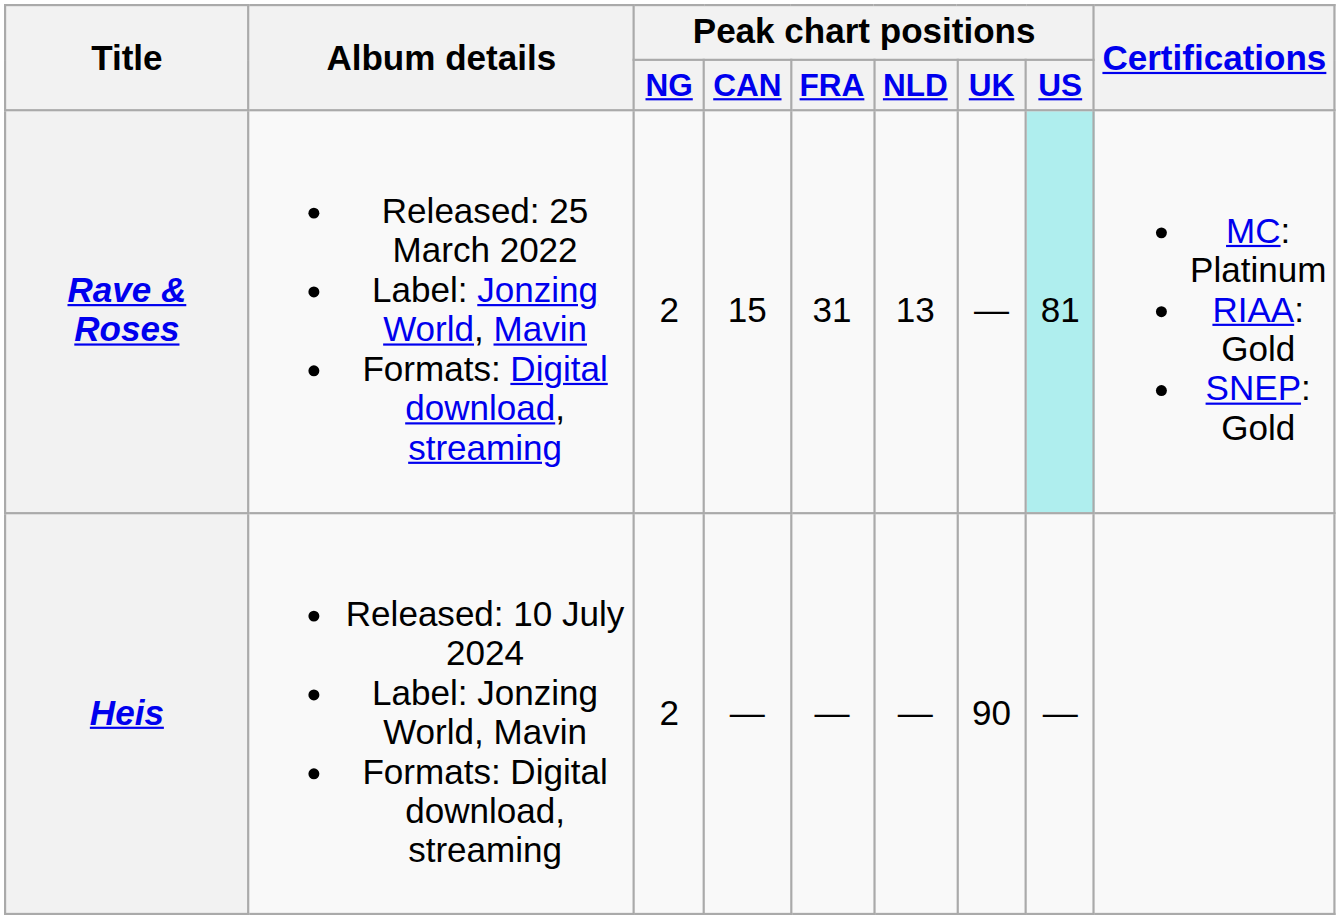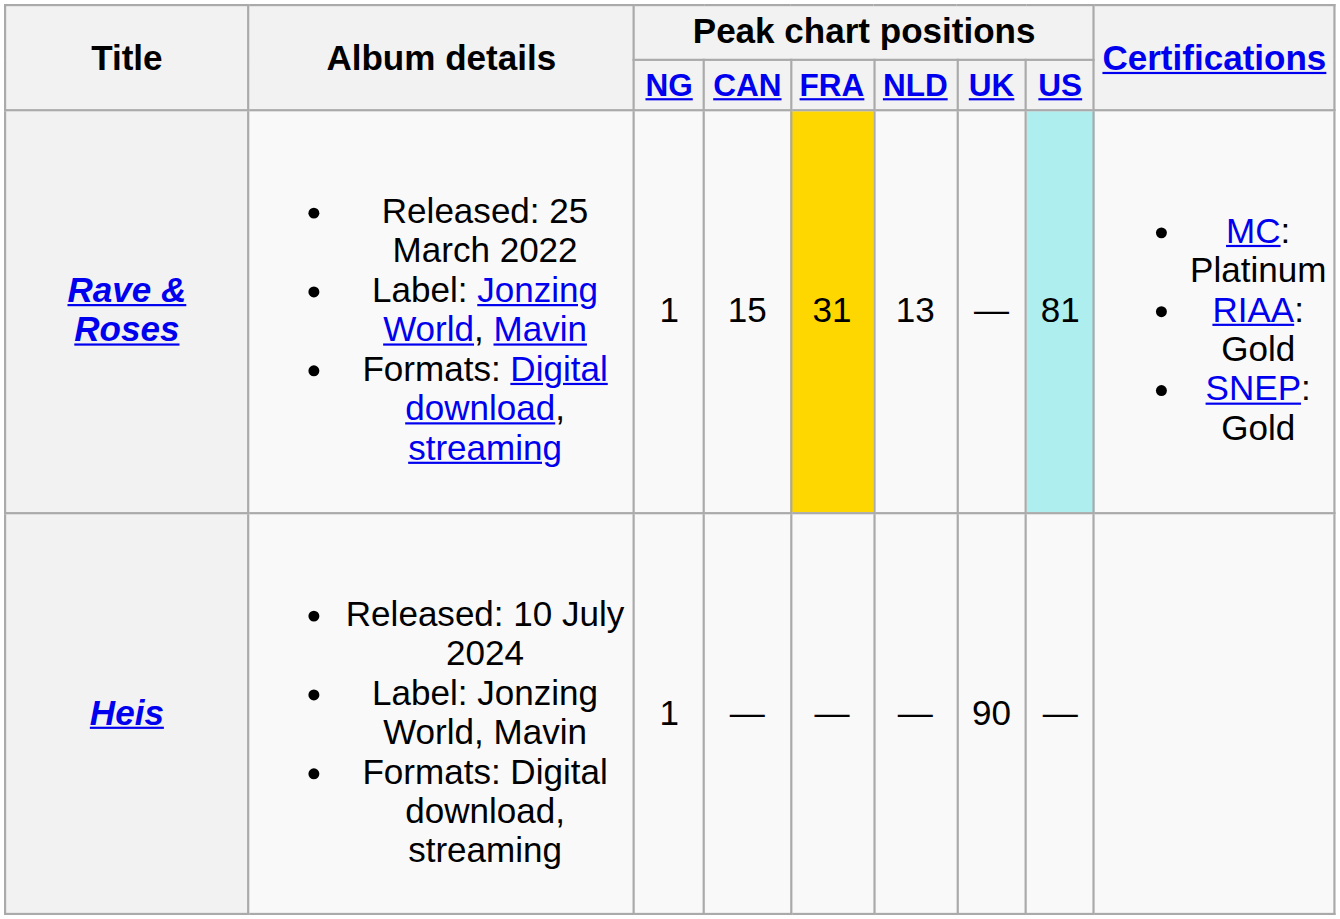Rave & Roses | Peak chart positions / NG: 2 -> 1
Rave & Roses | Peak chart positions / FRA: no background -> gold background
Heis | Peak chart positions / NG: 2 -> 1
